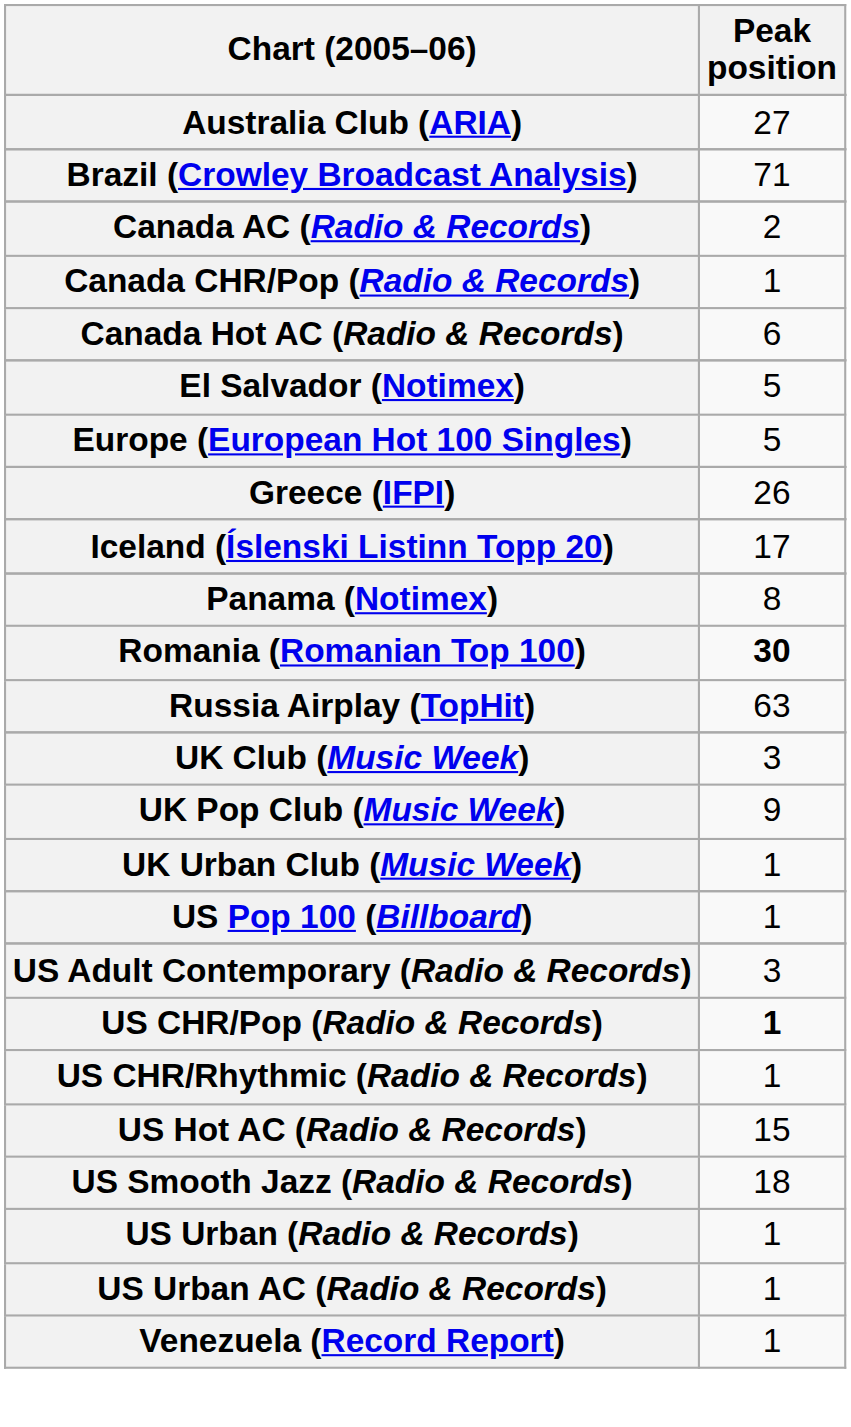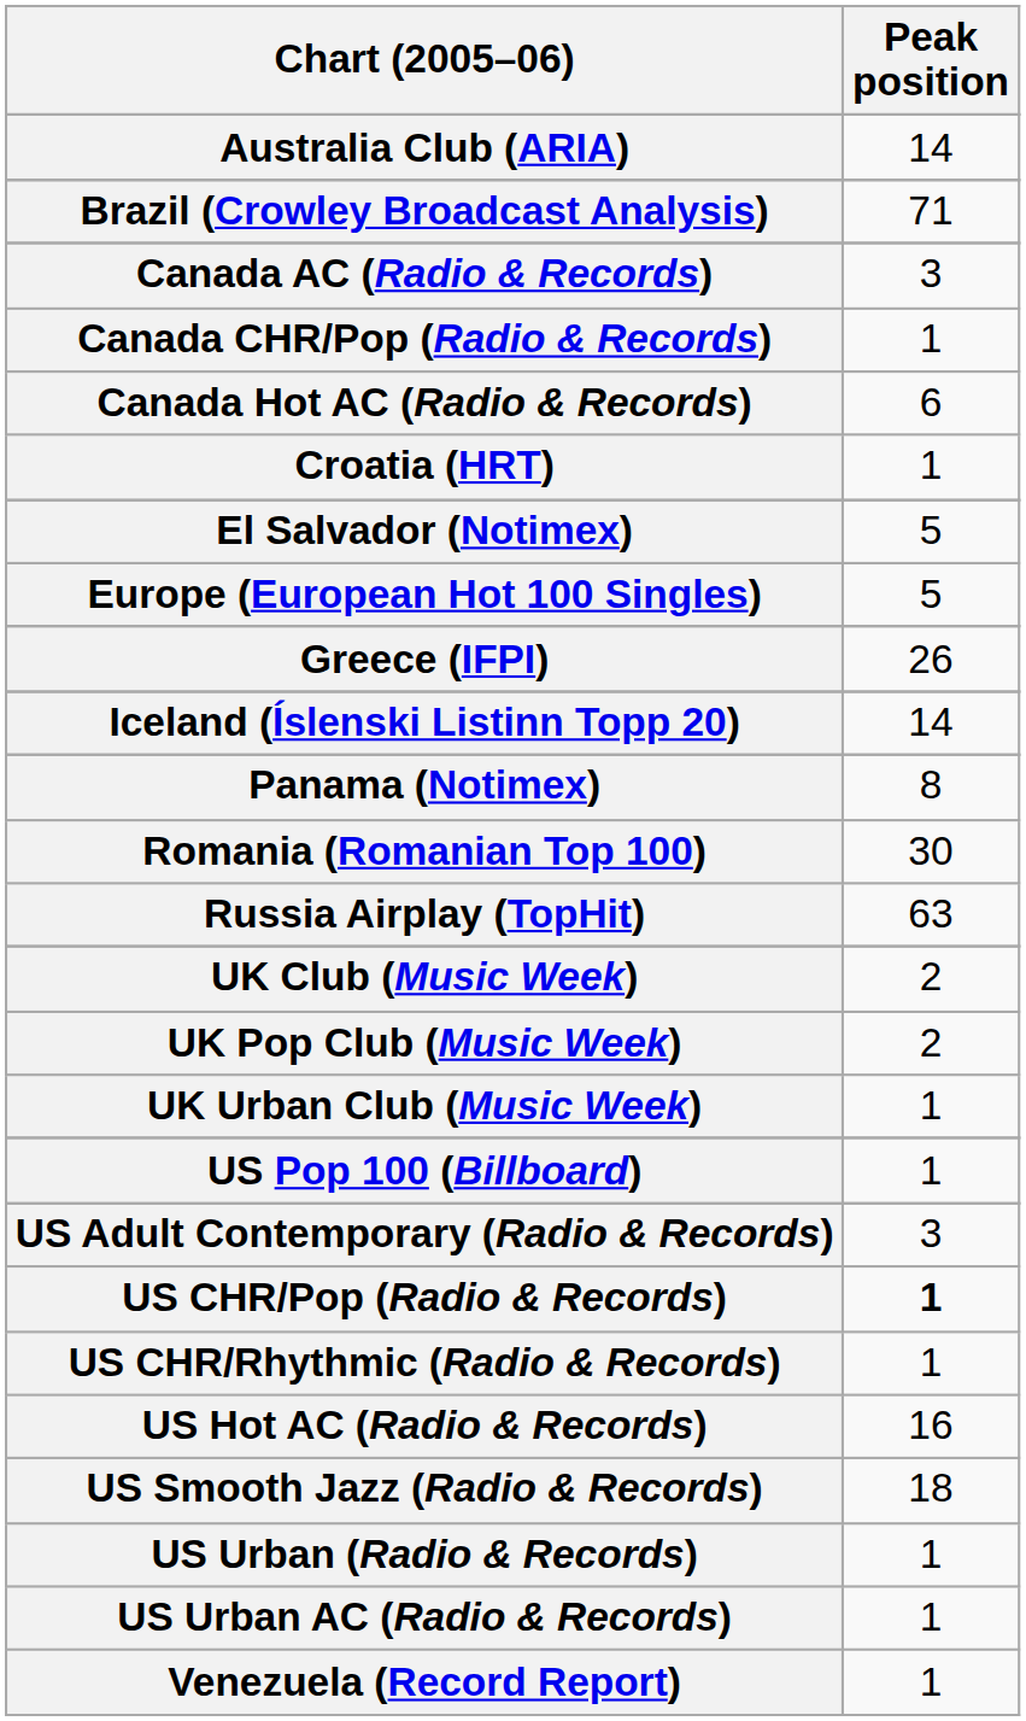Australia Club (ARIA) | Peak position: 27 -> 14
Canada AC (Radio & Records) | Peak position: 2 -> 3
+ row: Croatia (HRT) | 1
Iceland (Íslenski Listinn Topp 20) | Peak position: 17 -> 14
Romania (Romanian Top 100) | Peak position: bold -> normal
UK Club (Music Week) | Peak position: 3 -> 2
UK Pop Club (Music Week) | Peak position: 9 -> 2
US Hot AC (Radio & Records) | Peak position: 15 -> 16
